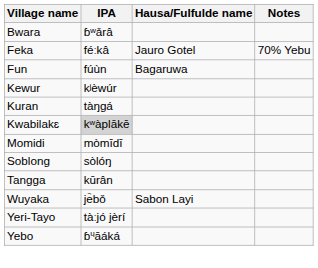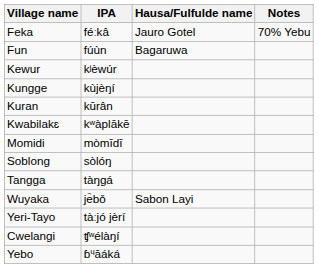- row: Bwara | ɓʷǎrâ
+ row: Kungge | kùjèŋí
Kuran | IPA: tàŋgá -> kūrân
Kwabilakɛ | IPA: lightgrey background -> no background
Tangga | IPA: kūrân -> tàŋgá
+ row: Cwelangi | ʧʷélàŋí
